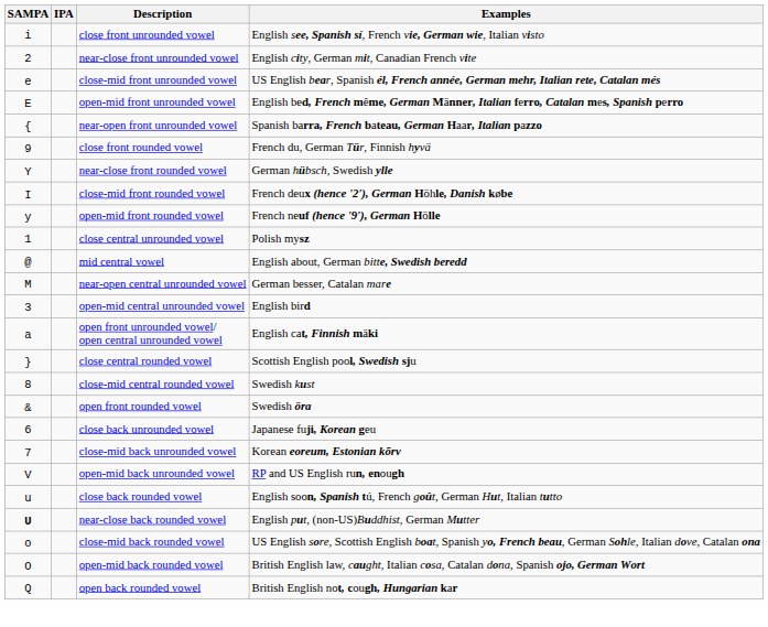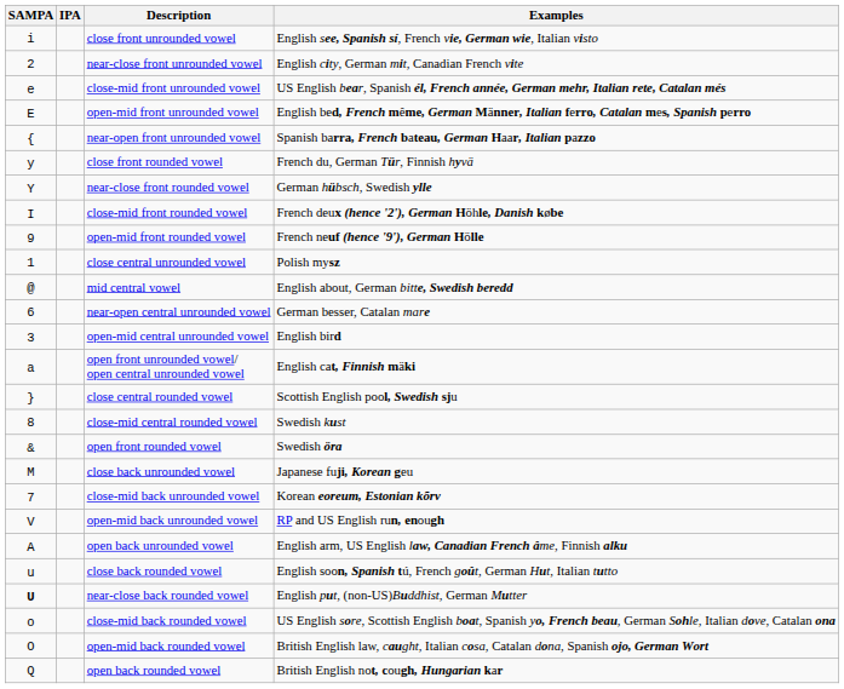close front rounded vowel | SAMPA: 9 -> y
open-mid front rounded vowel | SAMPA: y -> 9
near-open central unrounded vowel | SAMPA: M -> 6
close back unrounded vowel | SAMPA: 6 -> M
+ row: A | open back unrounded vowel | English arm, US English law, Canadian French âme, Finnish alku
